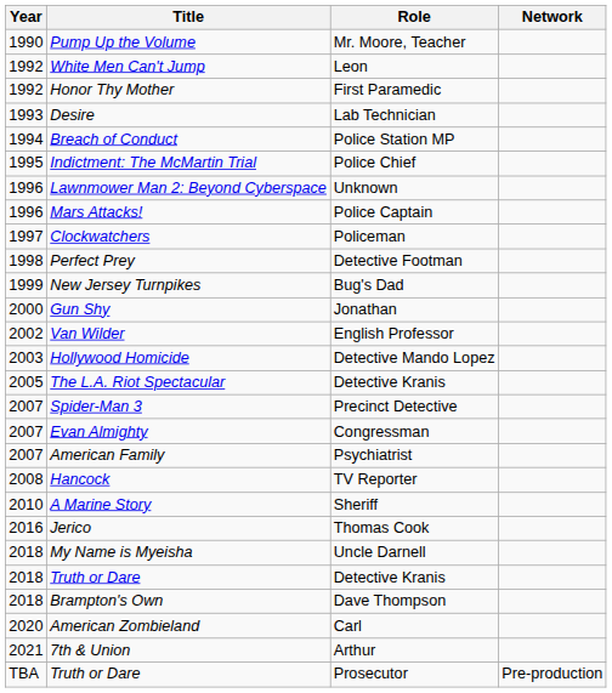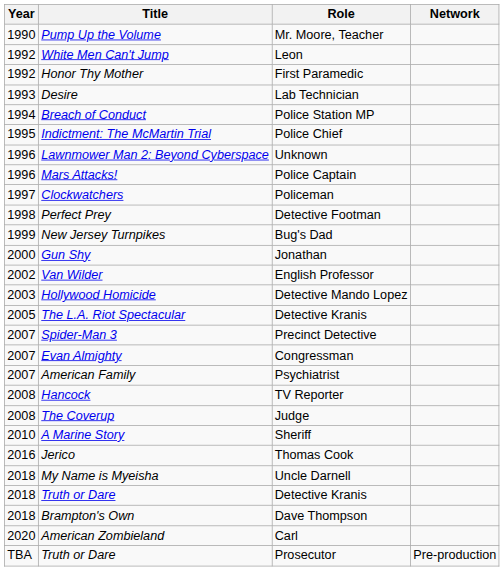+ row: 2008 | The Coverup | Judge
- row: 2021 | 7th & Union | Arthur
